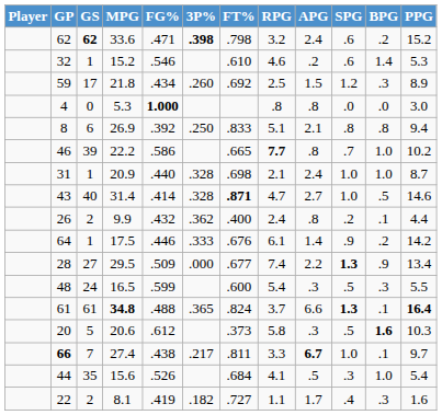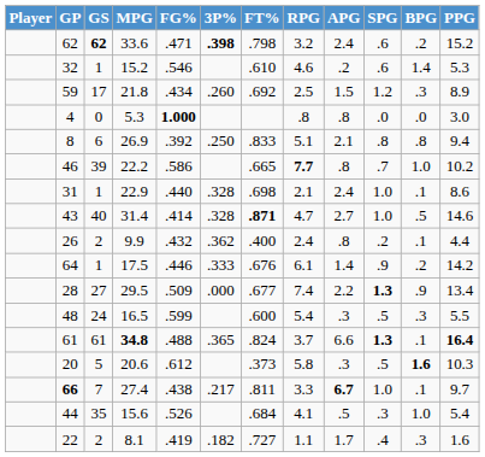31 | MPG: 20.9 -> 22.9
31 | BPG: 1.0 -> .1
31 | PPG: 8.7 -> 8.6
